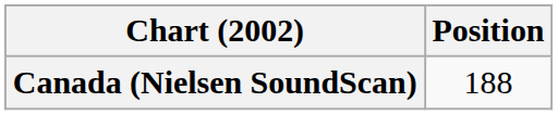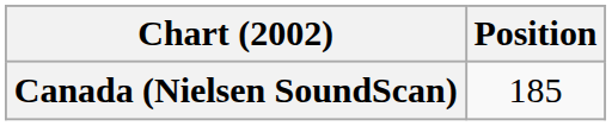Canada (Nielsen SoundScan) | Position: 188 -> 185
